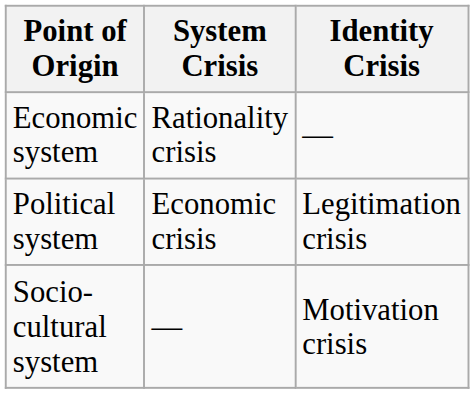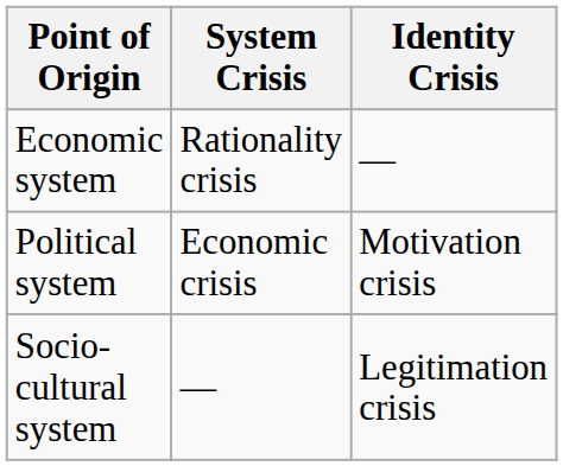Political system | Identity Crisis: Legitimation crisis -> Motivation crisis
Socio-cultural system | Identity Crisis: Motivation crisis -> Legitimation crisis
